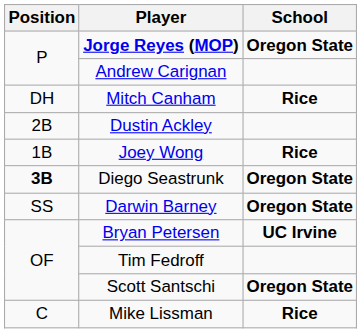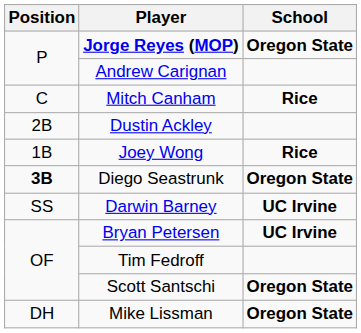Mitch Canham | Position: DH -> C
Darwin Barney | School: Oregon State -> UC Irvine
Mike Lissman | Position: C -> DH
Mike Lissman | School: Rice -> Oregon State
